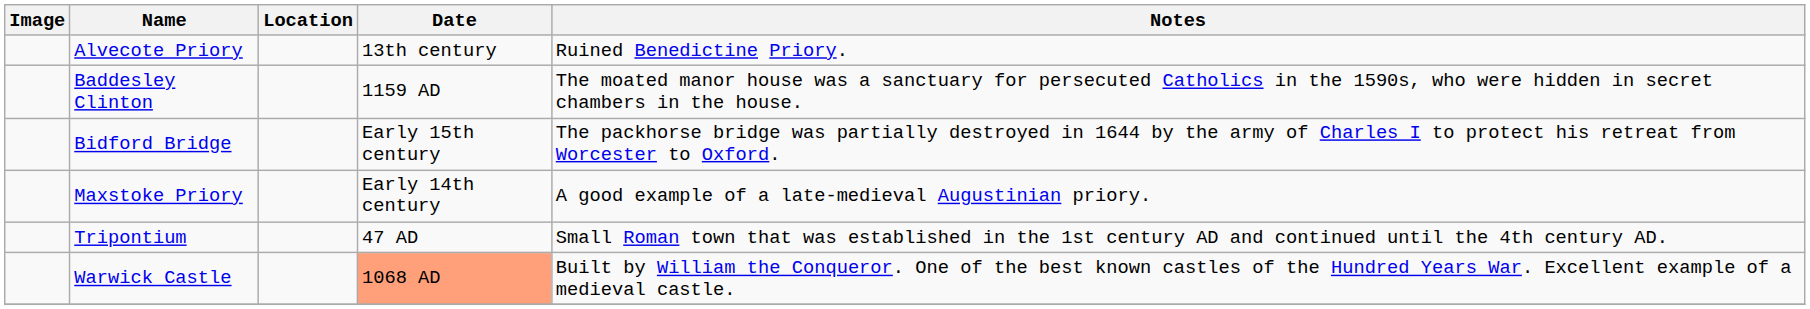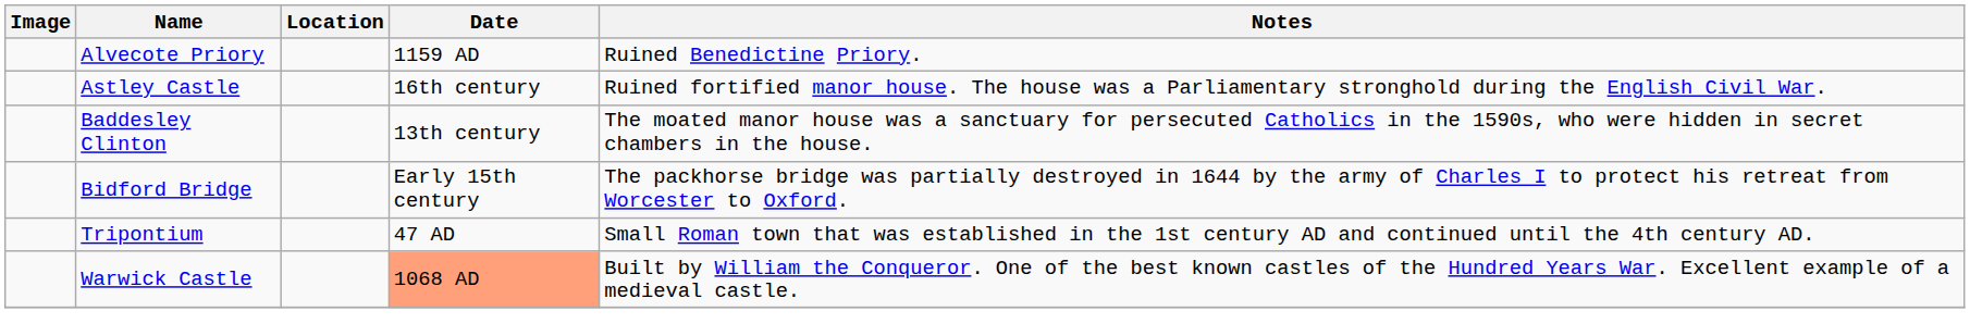Alvecote Priory | Date: 13th century -> 1159 AD
+ row: Astley Castle | 16th century | Ruined fortified manor house. The house was a Parliamentary stronghold during the English Civil War.
Baddesley Clinton | Date: 1159 AD -> 13th century
- row: Maxstoke Priory | Early 14th century | A good example of a late-medieval Augustinian priory.
